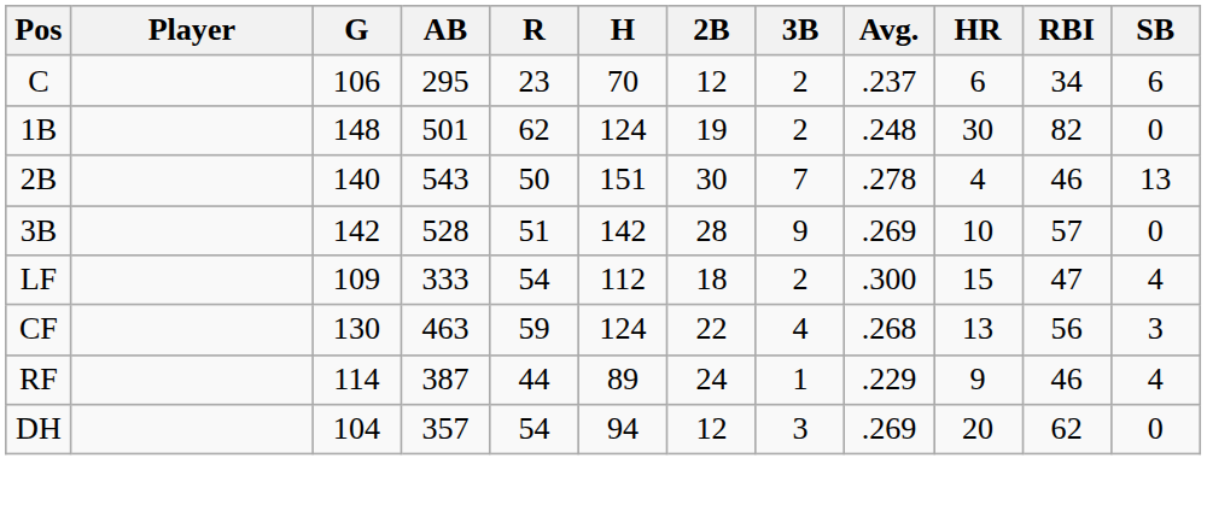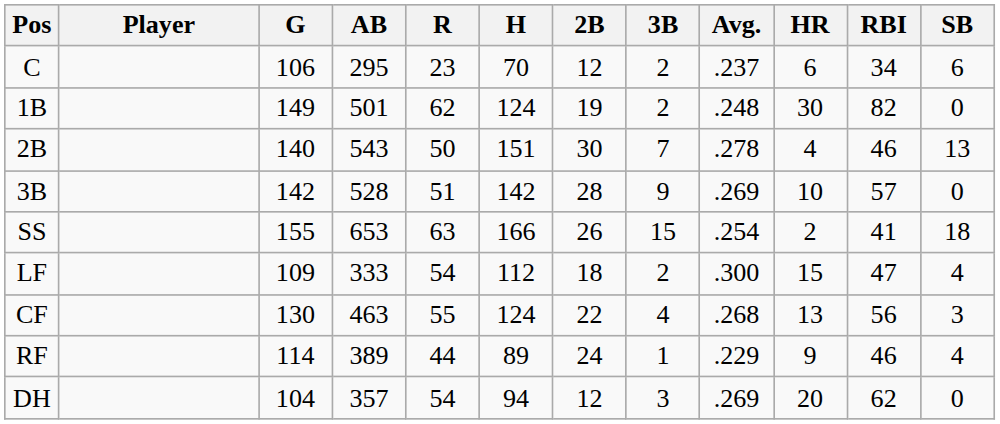1B | G: 148 -> 149
+ row: SS | 155 | 653 | 63 | 166 | 26 | 15 | .254 | 2 | 41 | 18
CF | R: 59 -> 55
RF | AB: 387 -> 389
